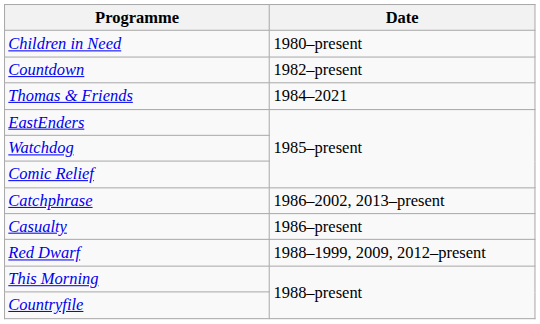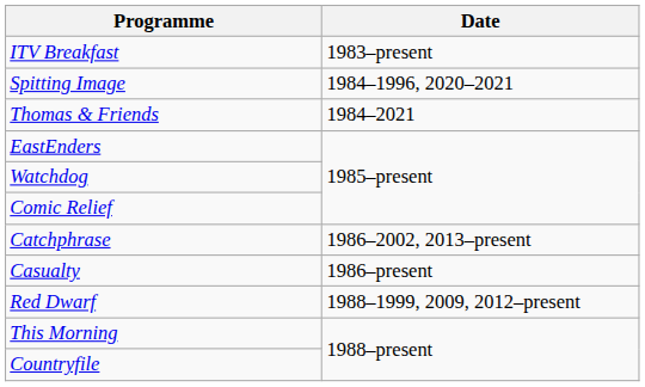- row: Children in Need | 1980–present
- row: Countdown | 1982–present
+ row: ITV Breakfast | 1983–present
+ row: Spitting Image | 1984–1996, 2020–2021
